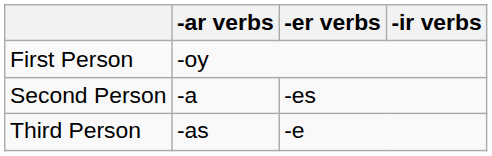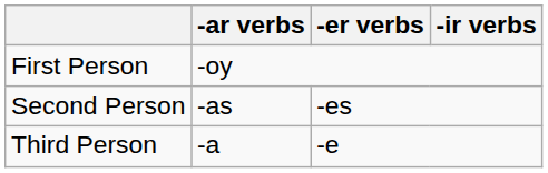Second Person | -ar verbs: -a -> -as
Third Person | -ar verbs: -as -> -a
